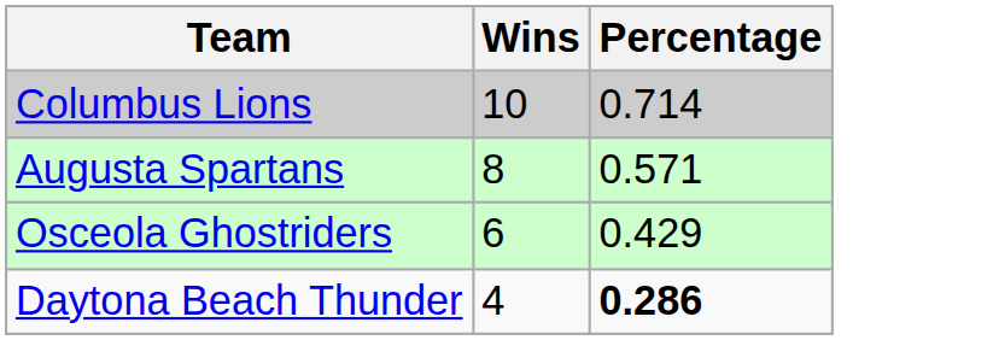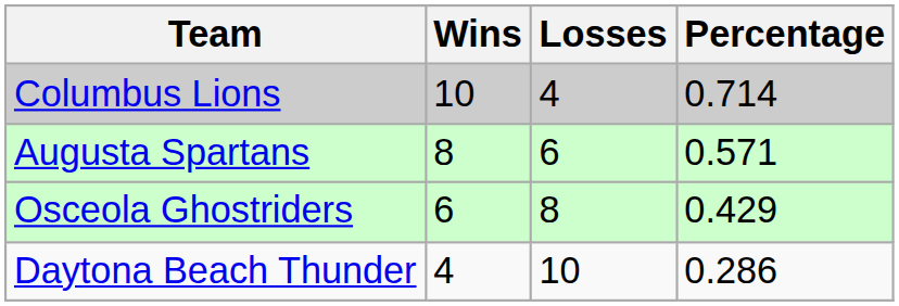+ column: Losses | 4 | 6 | 8 | 10
Daytona Beach Thunder | Percentage: bold -> normal
